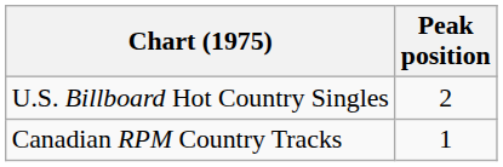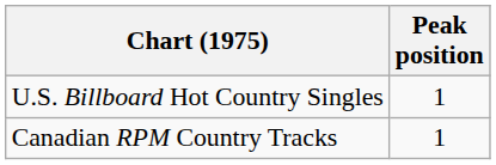U.S. Billboard Hot Country Singles | Peak position: 2 -> 1
